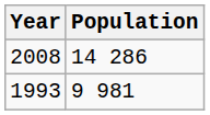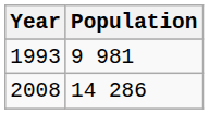rows swapped: 1993 <-> 2008
